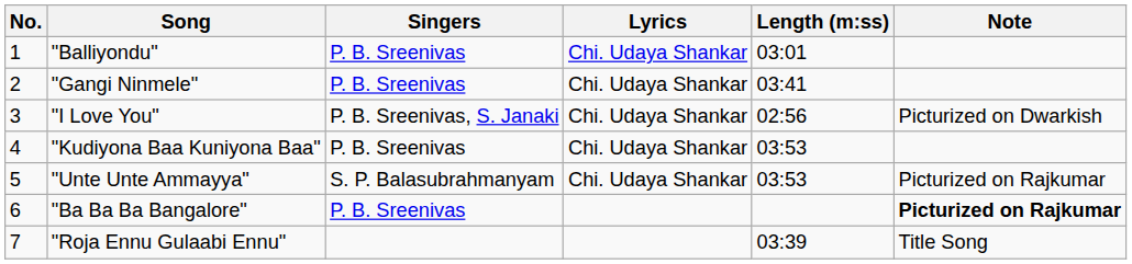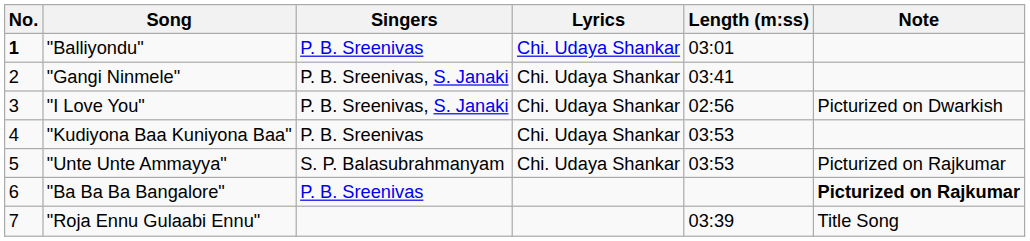"Balliyondu" | No.: normal -> bold
"Gangi Ninmele" | Singers: P. B. Sreenivas -> P. B. Sreenivas, S. Janaki
